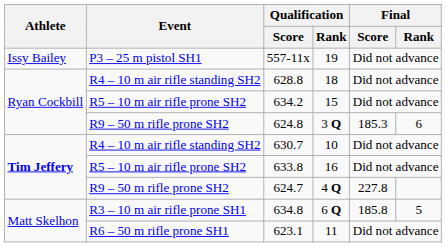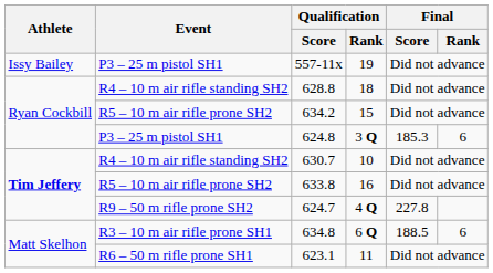624.8 | Event: R9 – 50 m rifle prone SH2 -> P3 – 25 m pistol SH1
634.8 | Final / Score: 185.8 -> 188.5
634.8 | Final / Rank: 5 -> 6
